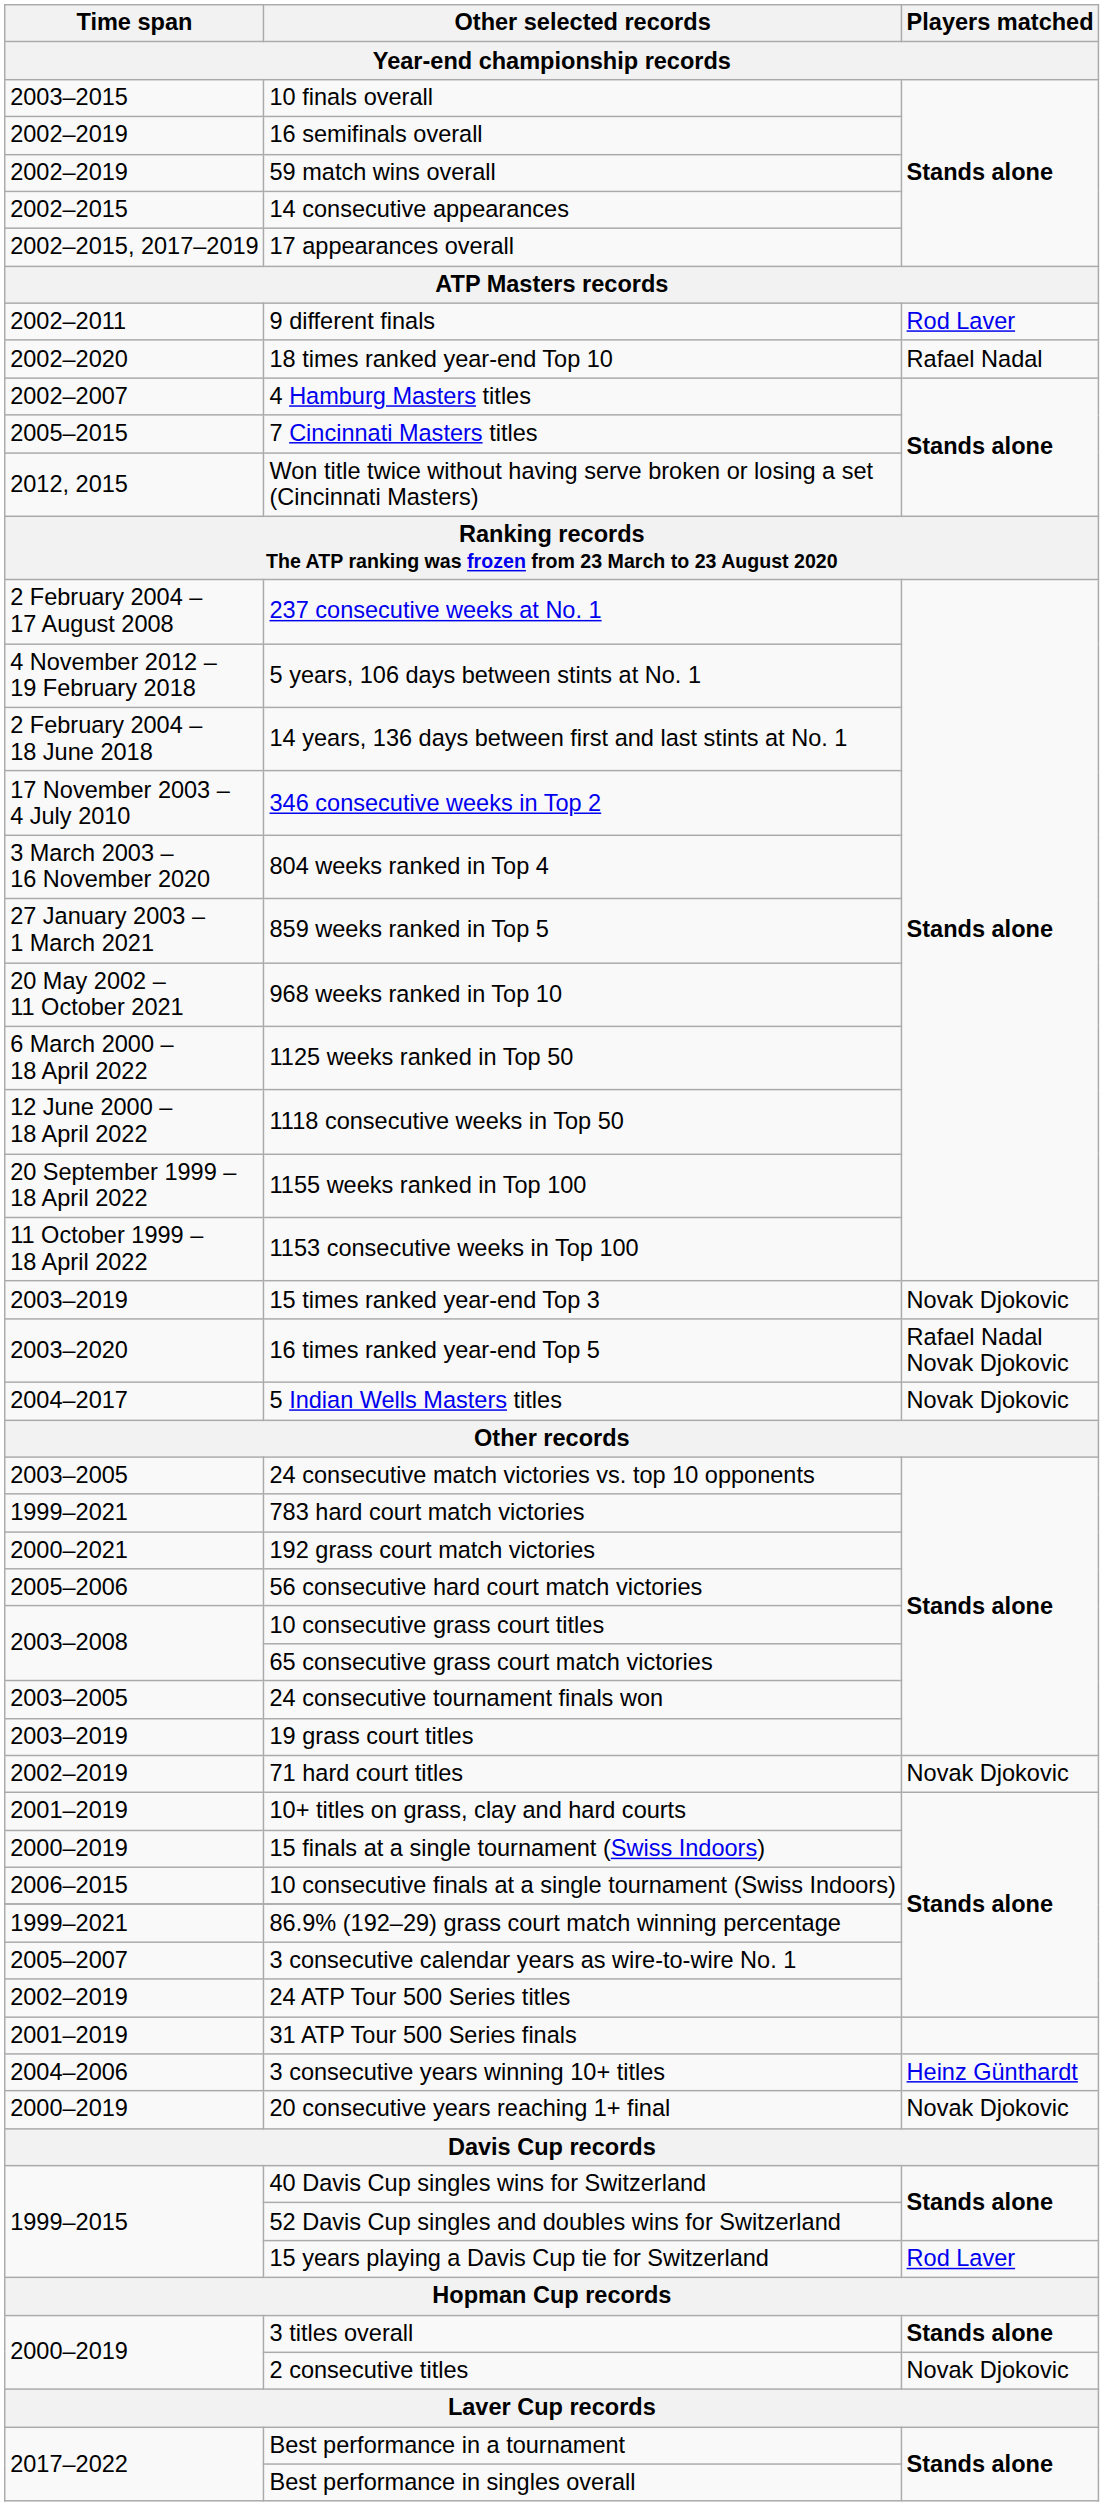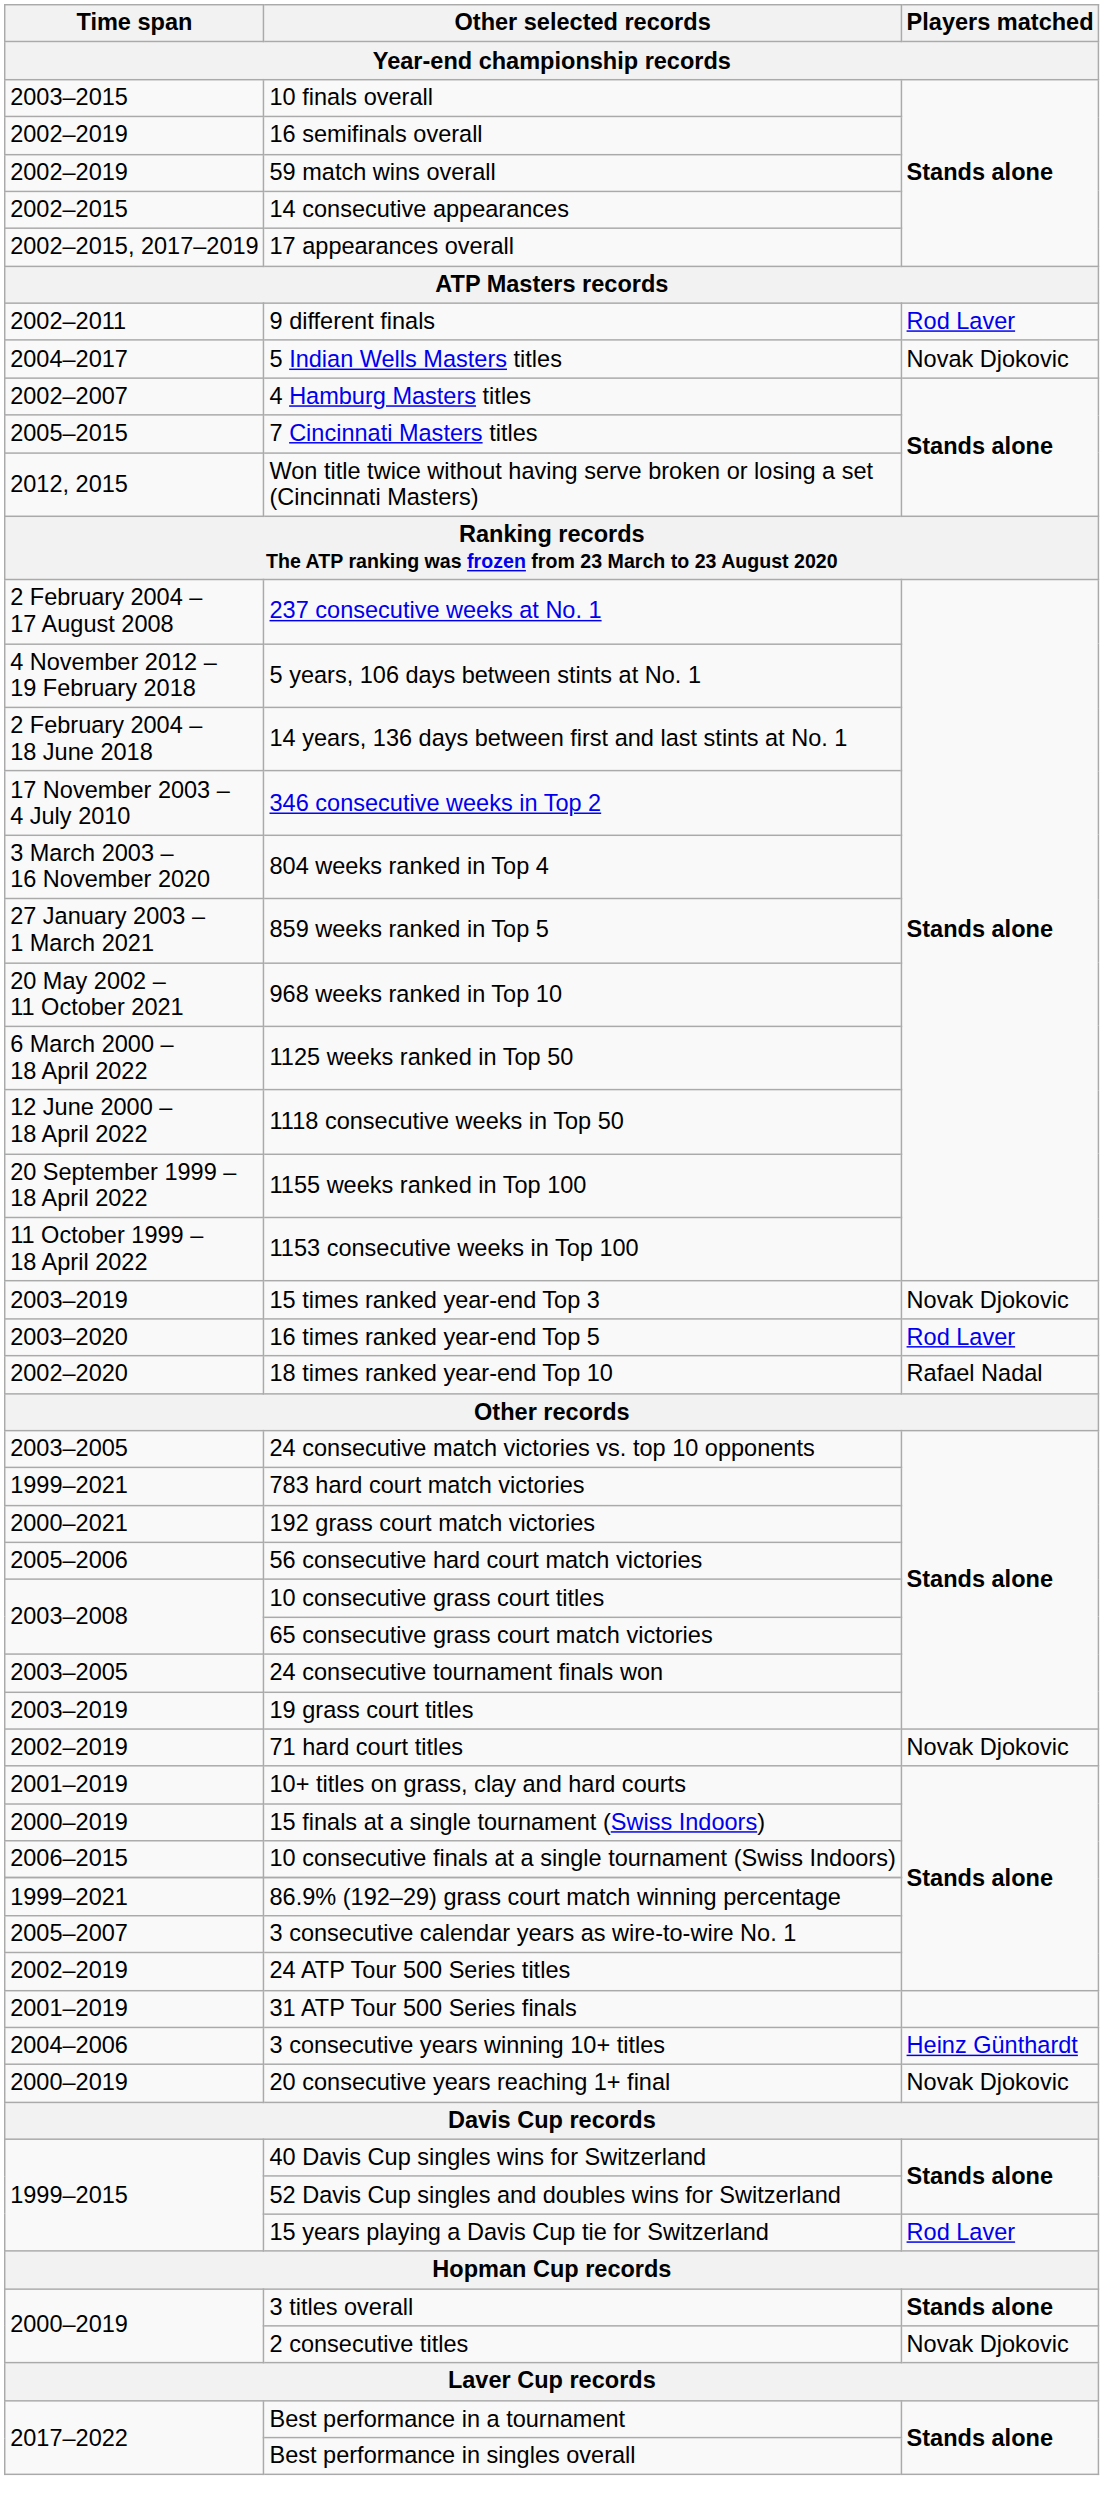rows swapped: 5 Indian Wells Masters titles <-> 18 times ranked year-end Top 10
16 times ranked year-end Top 5 | Players matched: Rafael Nadal Novak Djokovic -> Rod Laver
